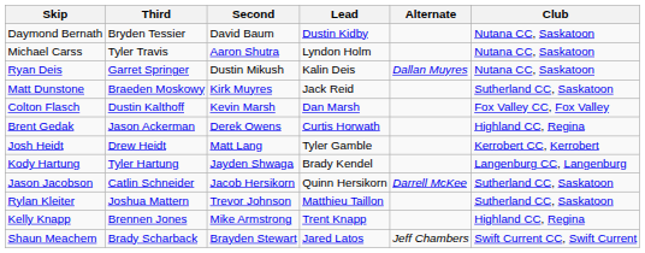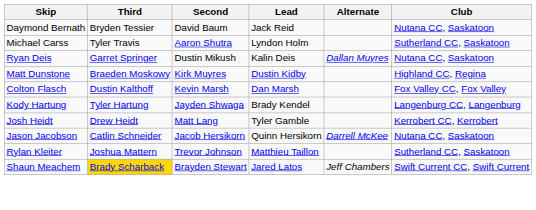Daymond Bernath | Lead: Dustin Kidby -> Jack Reid
Michael Carss | Club: Nutana CC, Saskatoon -> Sutherland CC, Saskatoon
Matt Dunstone | Lead: Jack Reid -> Dustin Kidby
Matt Dunstone | Club: Sutherland CC, Saskatoon -> Highland CC, Regina
- row: Brent Gedak | Jason Ackerman | Derek Owens | Curtis Horwath | Highland CC, Regina
rows swapped: Kody Hartung <-> Josh Heidt
Jason Jacobson | Club: Sutherland CC, Saskatoon -> Nutana CC, Saskatoon
- row: Kelly Knapp | Brennen Jones | Mike Armstrong | Trent Knapp | Highland CC, Regina
Shaun Meachem | Third: no background -> gold background
